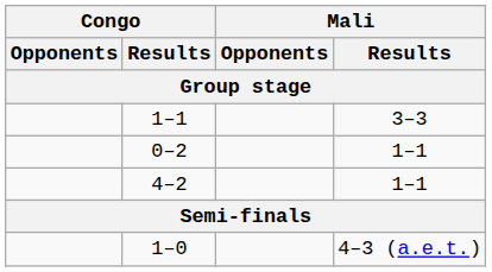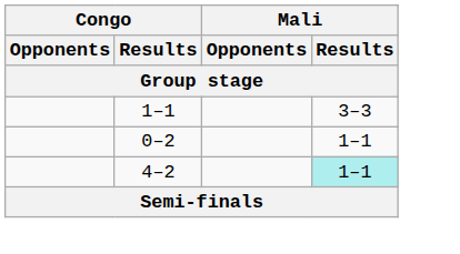4–2 | Mali / Results: no background -> paleturquoise background
- row: 1–0 | 4–3 (a.e.t.)
